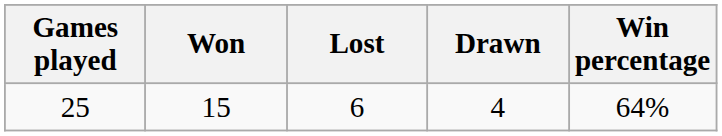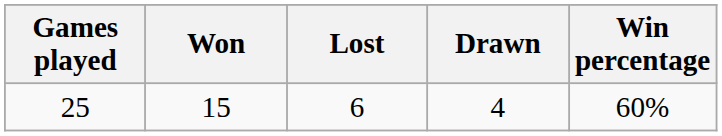25 | Win percentage: 64% -> 60%
